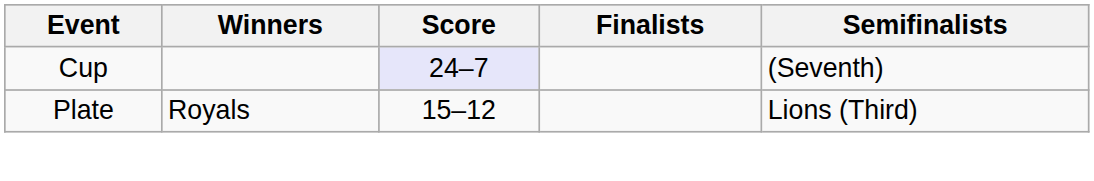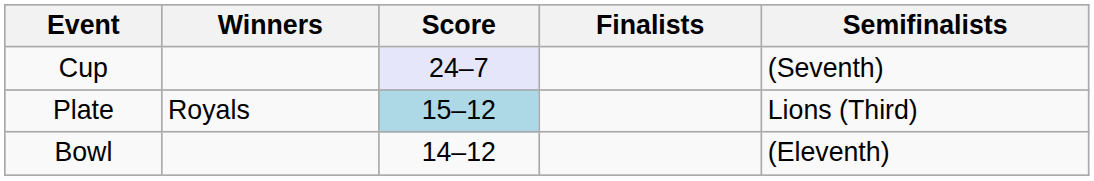Plate | Score: no background -> lightblue background
+ row: Bowl | 14–12 | (Eleventh)
